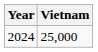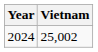2024 | Vietnam: 25,000 -> 25,002
